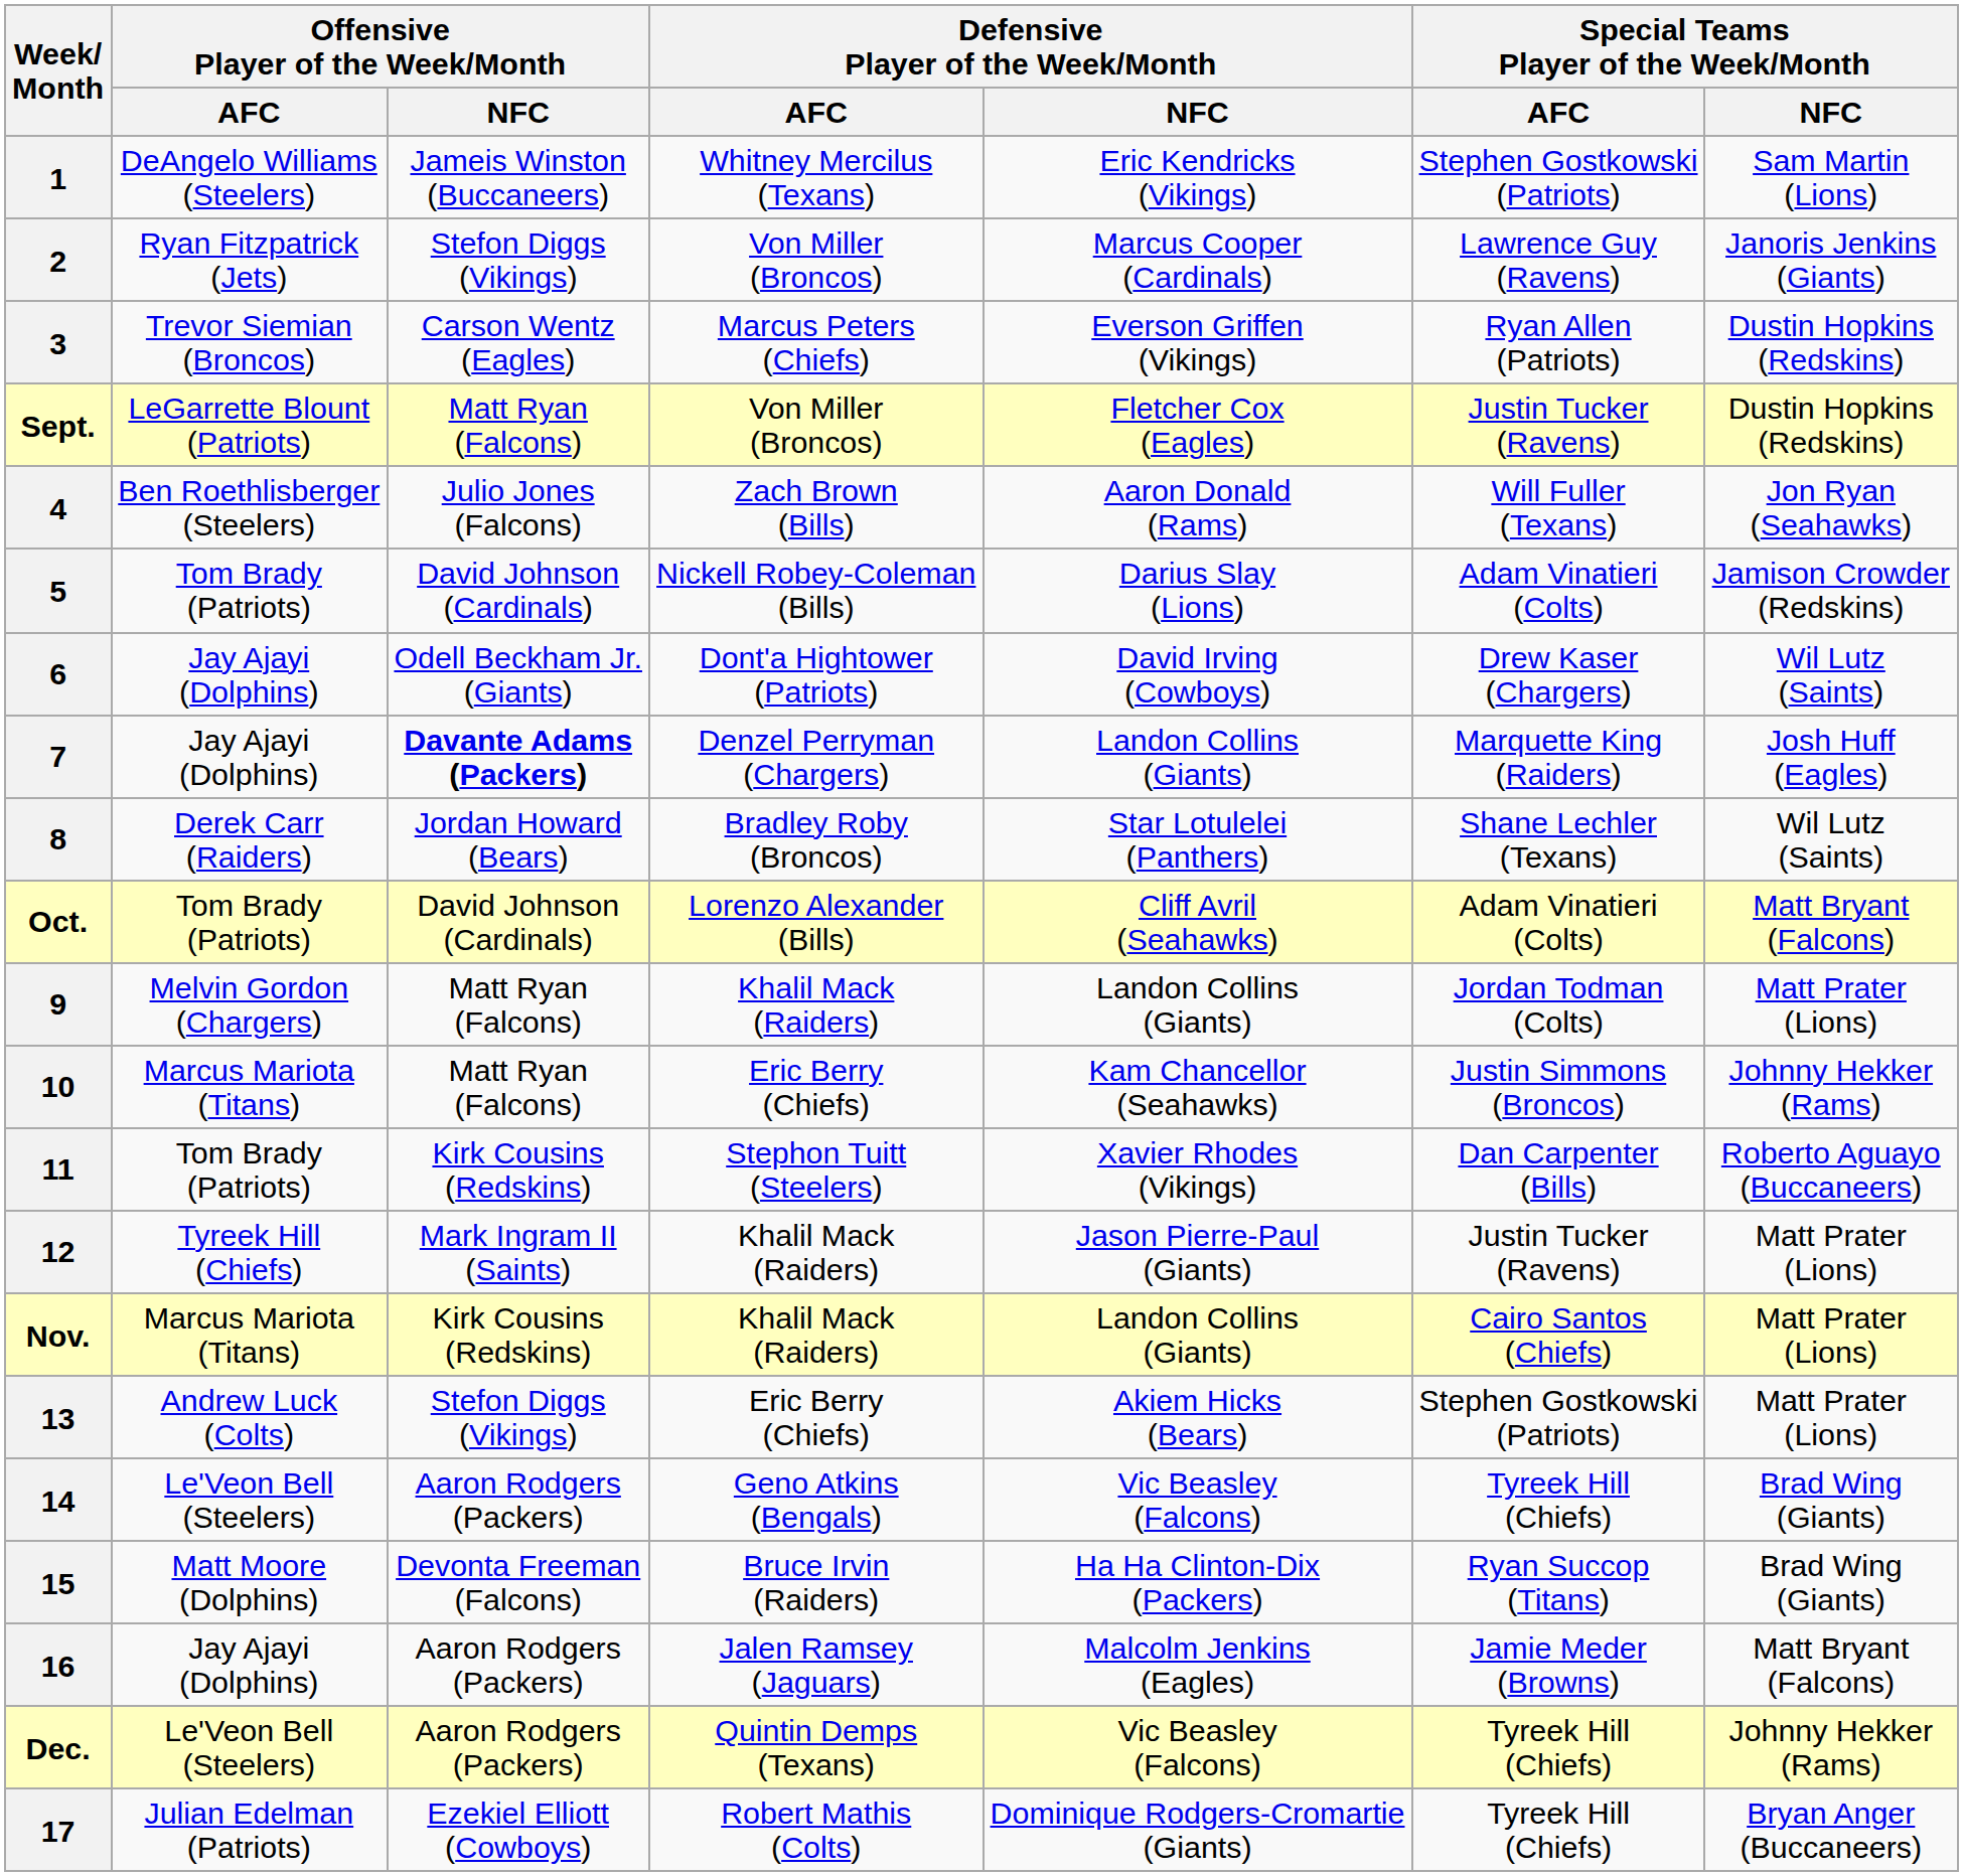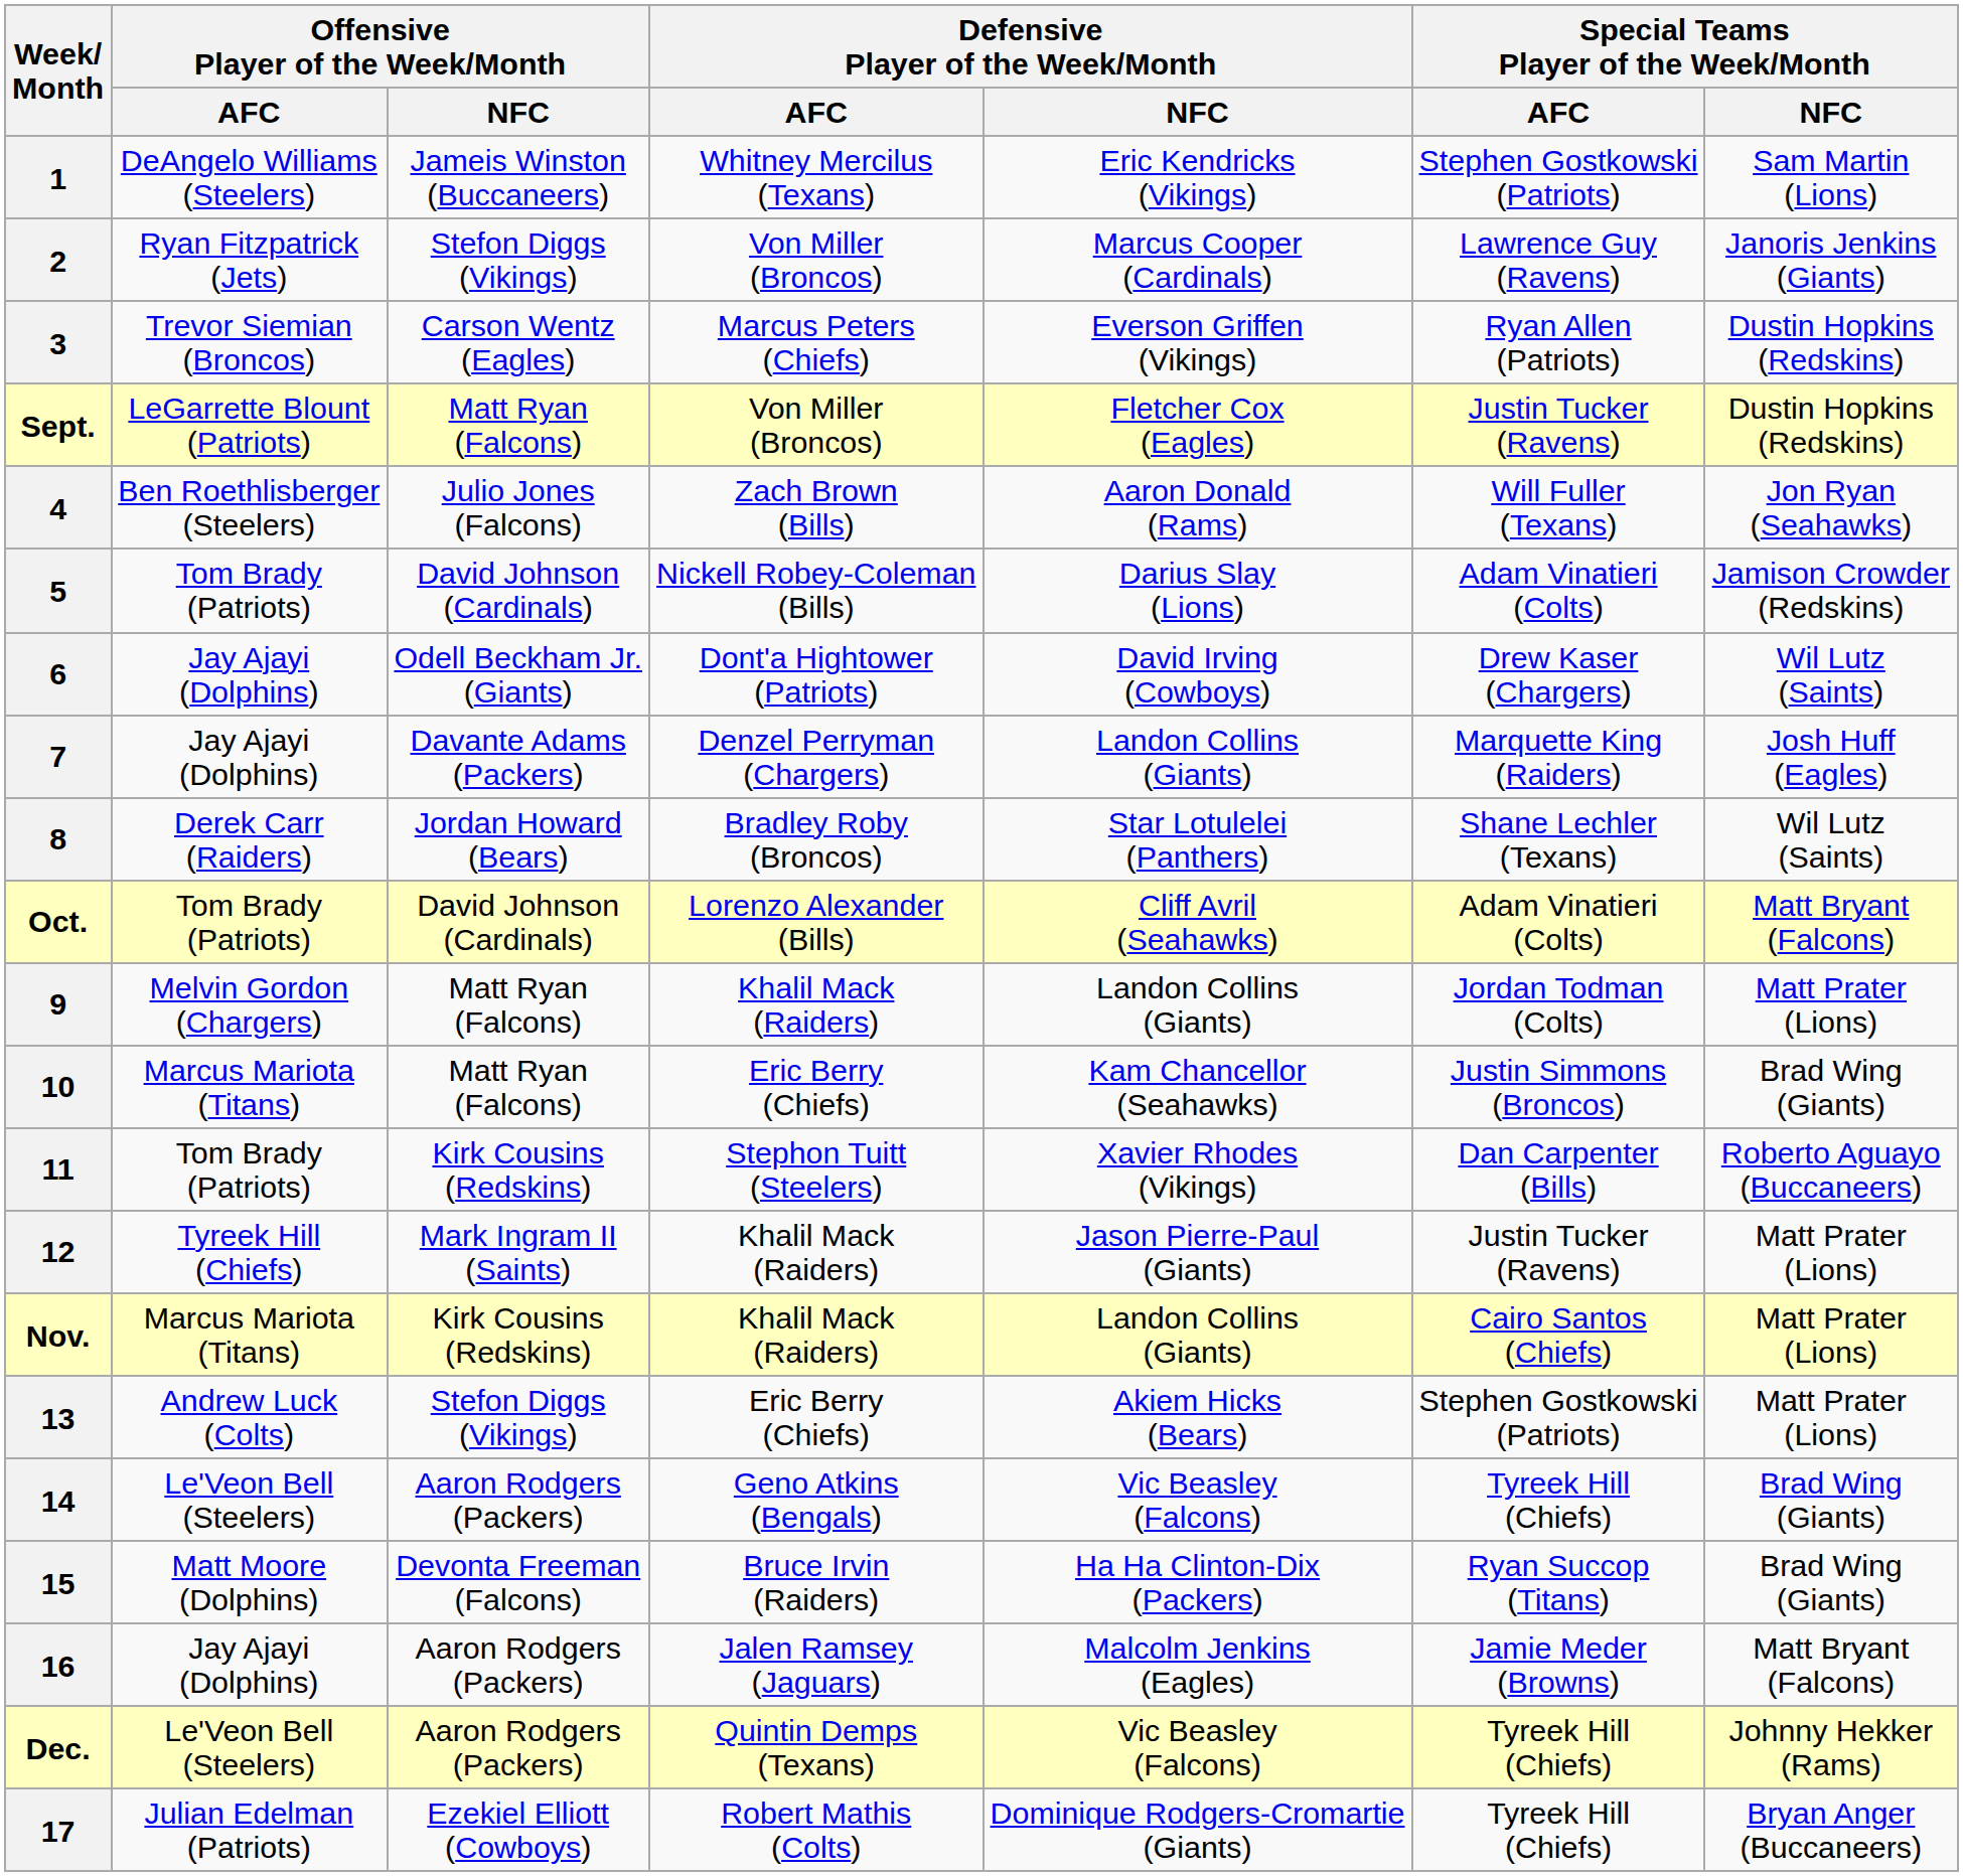7 | Offensive Player of the Week/Month / NFC: bold -> normal
10 | Special Teams Player of the Week/Month / NFC: Johnny Hekker (Rams) -> Brad Wing (Giants)
